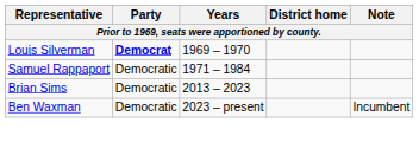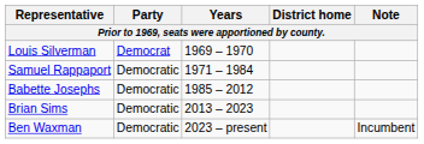Louis Silverman | Party: bold -> normal
+ row: Babette Josephs | Democratic | 1985 – 2012
